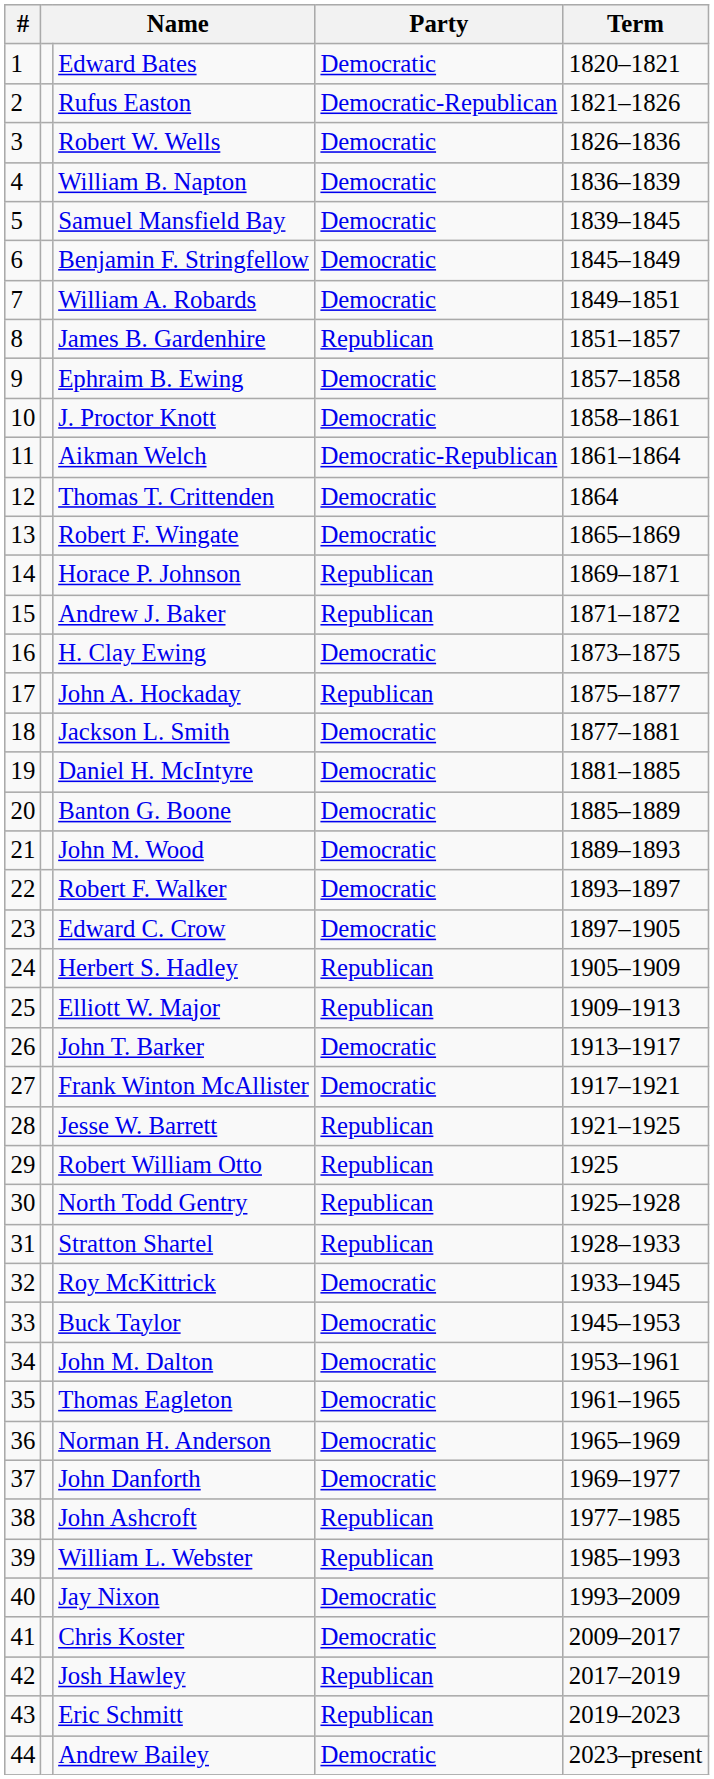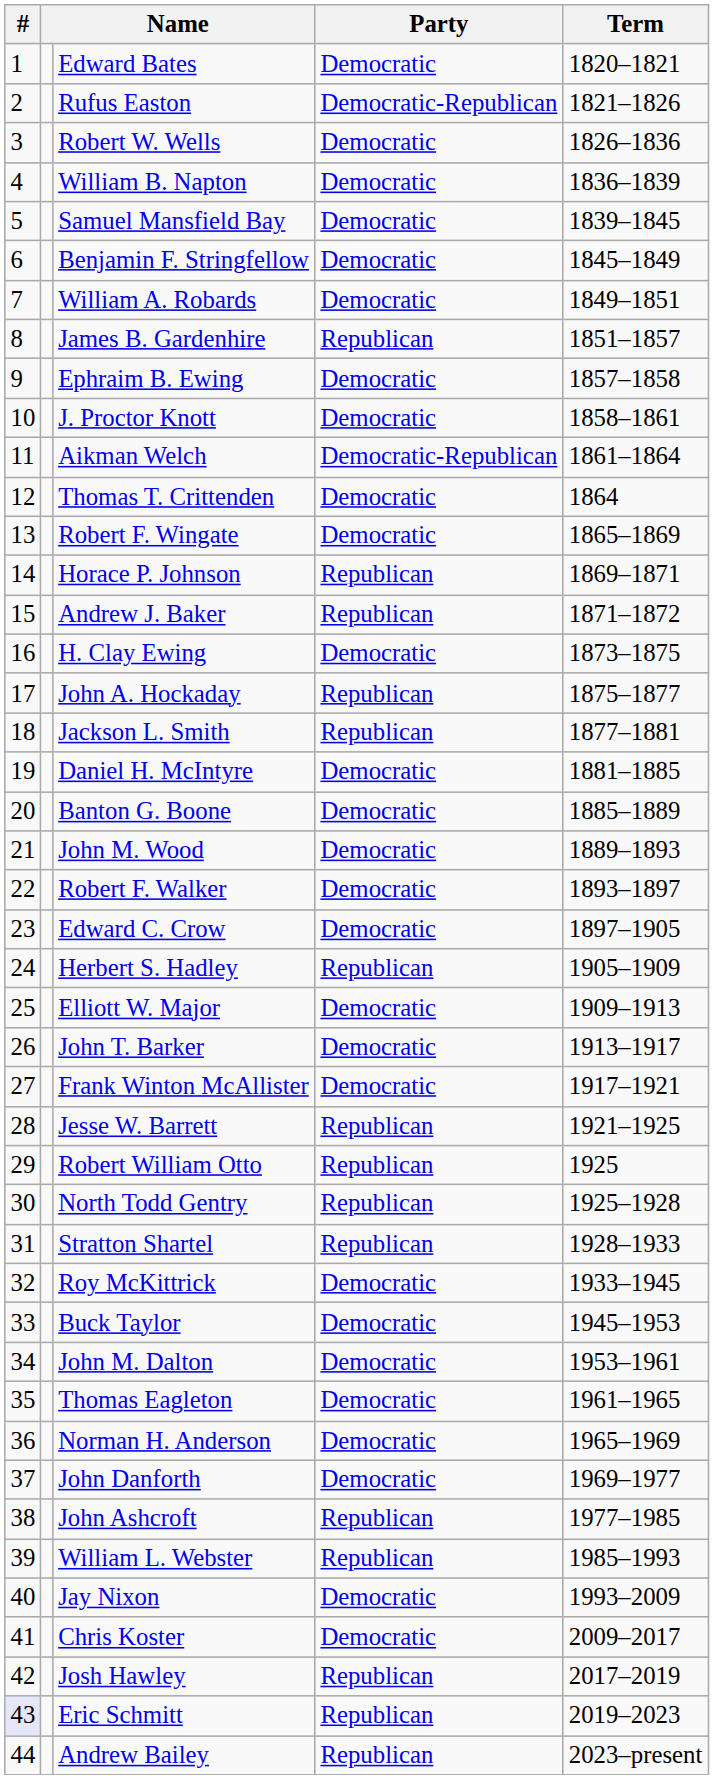Jackson L. Smith | Party: Democratic -> Republican
Elliott W. Major | Party: Republican -> Democratic
Eric Schmitt | #: no background -> lavender background
Andrew Bailey | Party: Democratic -> Republican
